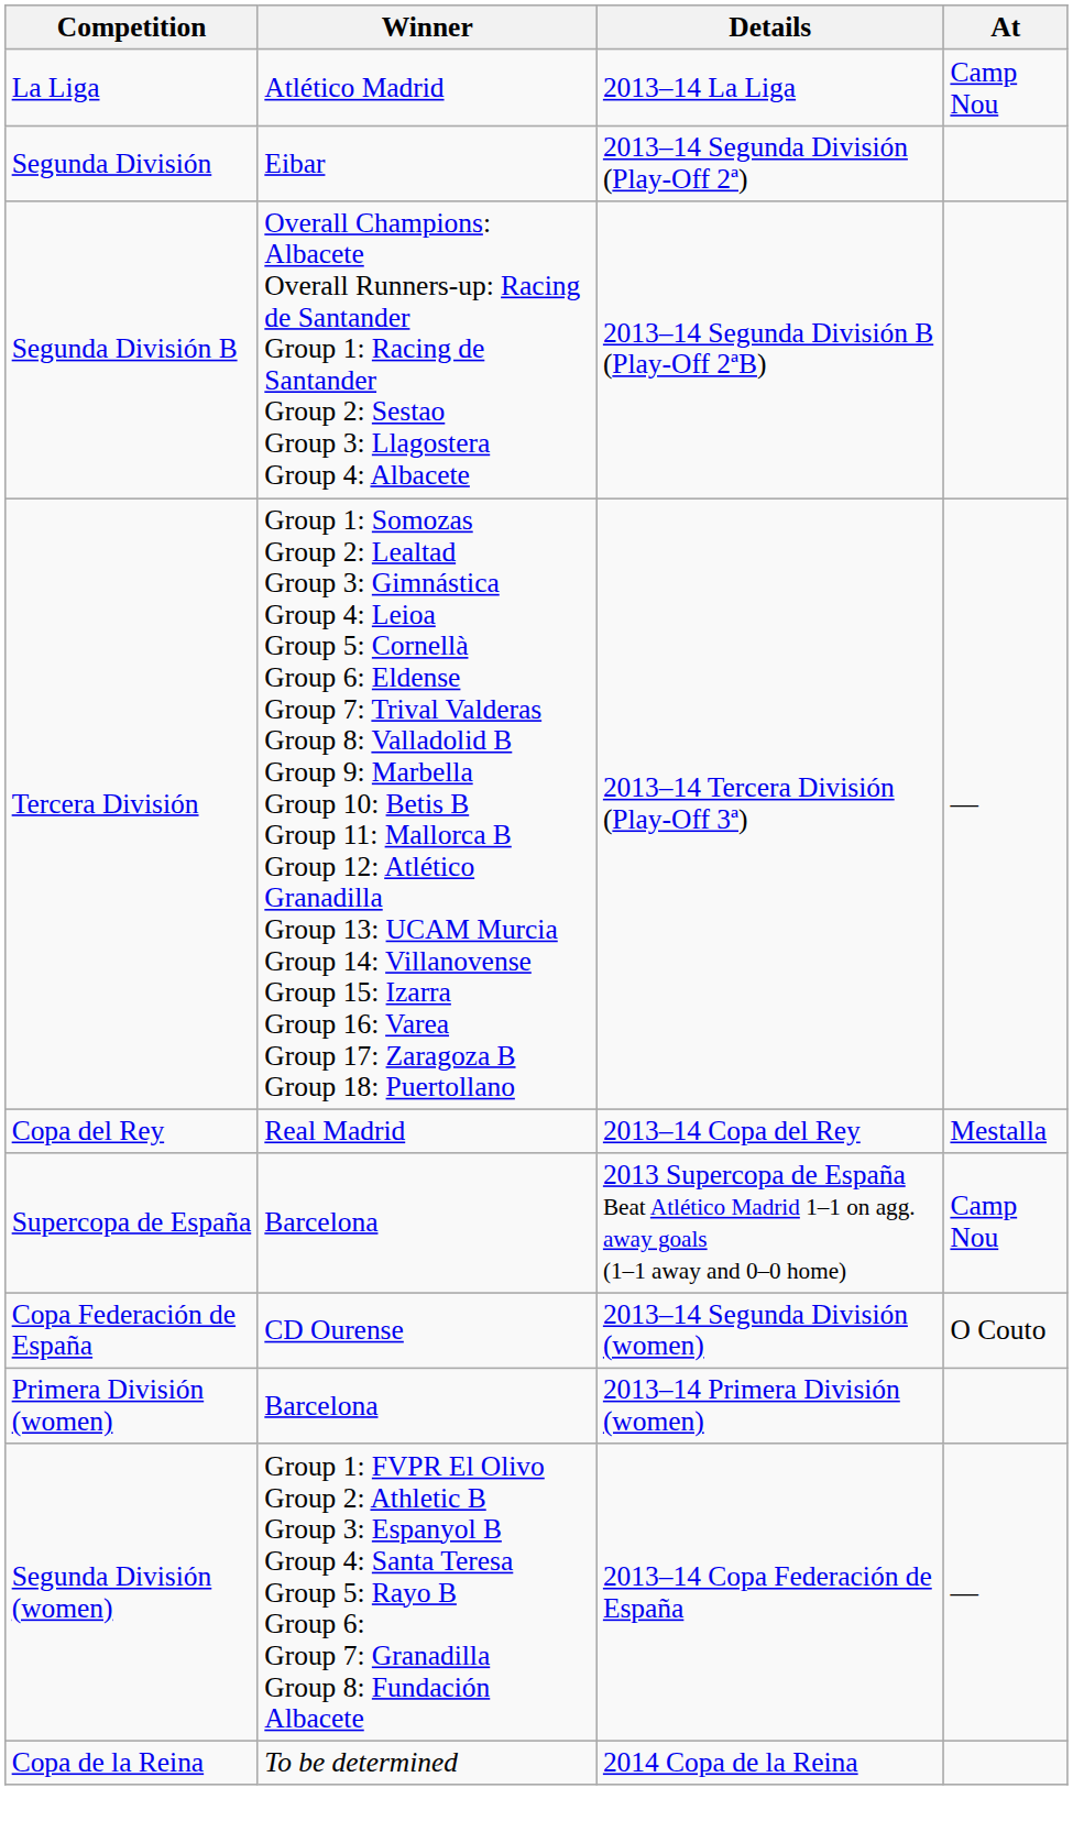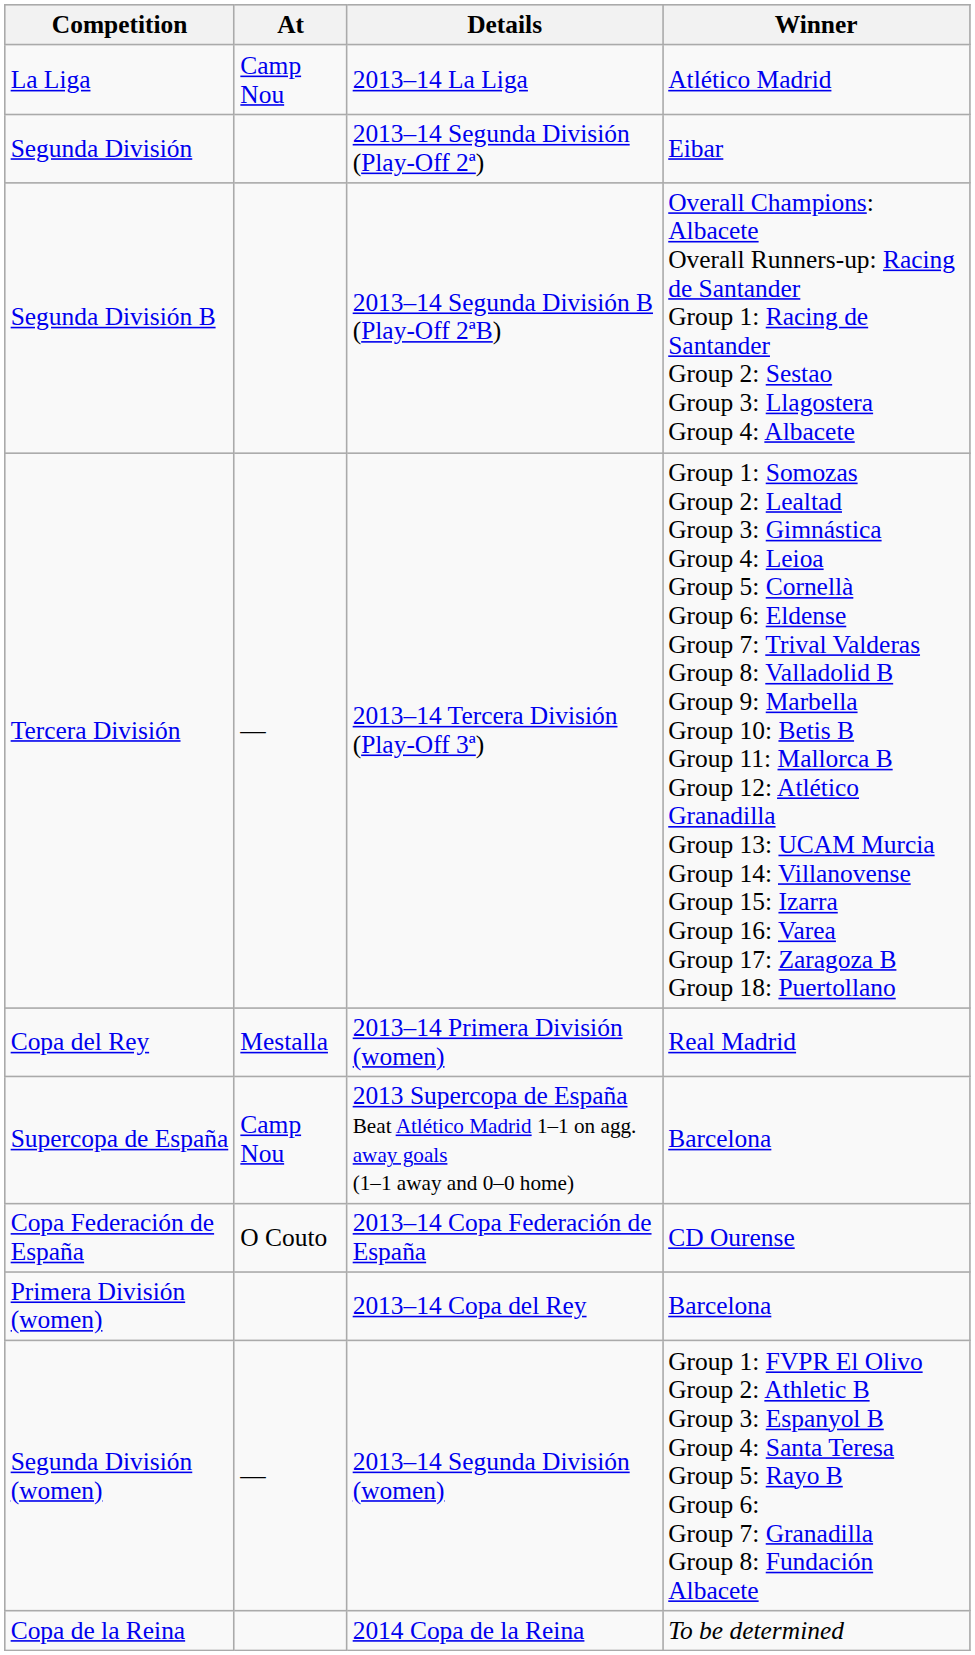columns swapped: Winner <-> At
Copa del Rey | Details: 2013–14 Copa del Rey -> 2013–14 Primera División (women)
Copa Federación de España | Details: 2013–14 Segunda División (women) -> 2013–14 Copa Federación de España
Primera División (women) | Details: 2013–14 Primera División (women) -> 2013–14 Copa del Rey
Segunda División (women) | Details: 2013–14 Copa Federación de España -> 2013–14 Segunda División (women)
